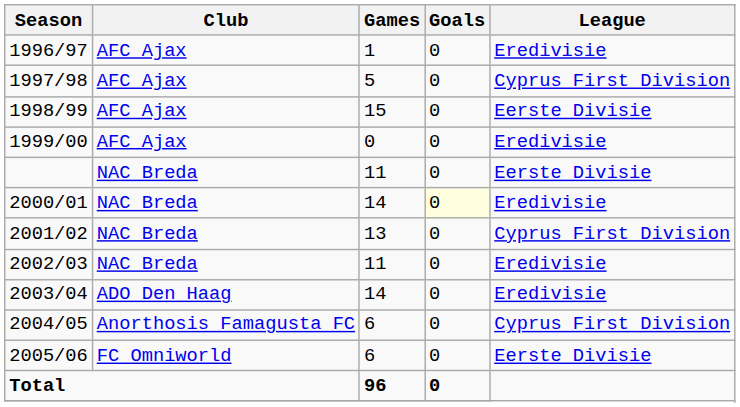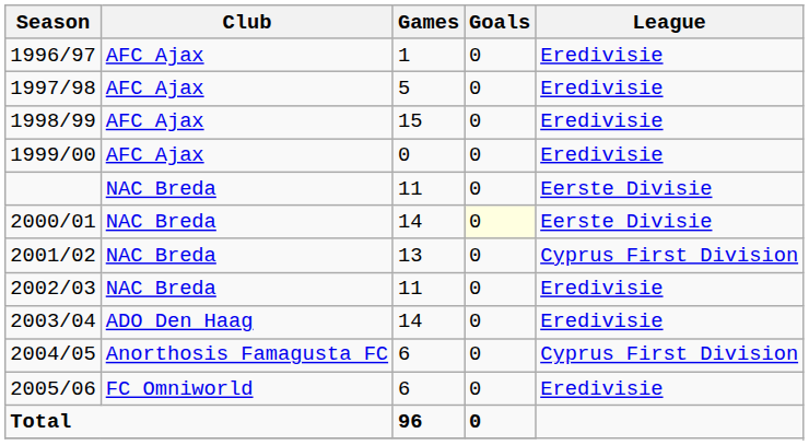1997/98 | League: Cyprus First Division -> Eredivisie
1998/99 | League: Eerste Divisie -> Eredivisie
2000/01 | League: Eredivisie -> Eerste Divisie
2005/06 | League: Eerste Divisie -> Eredivisie
